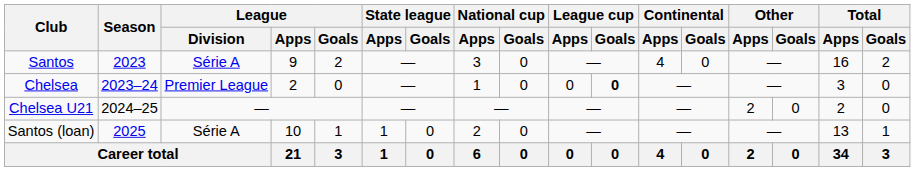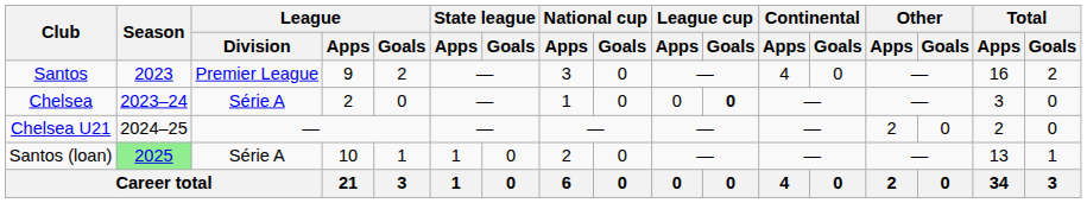Santos | League / Division: Série A -> Premier League
Chelsea | League / Division: Premier League -> Série A
Santos (loan) | Season: no background -> lightgreen background
